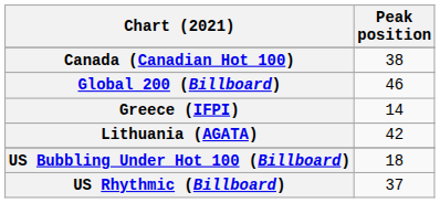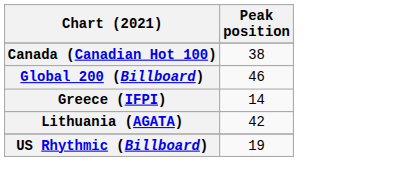- row: US Bubbling Under Hot 100 (Billboard) | 18
US Rhythmic (Billboard) | Peak position: 37 -> 19
